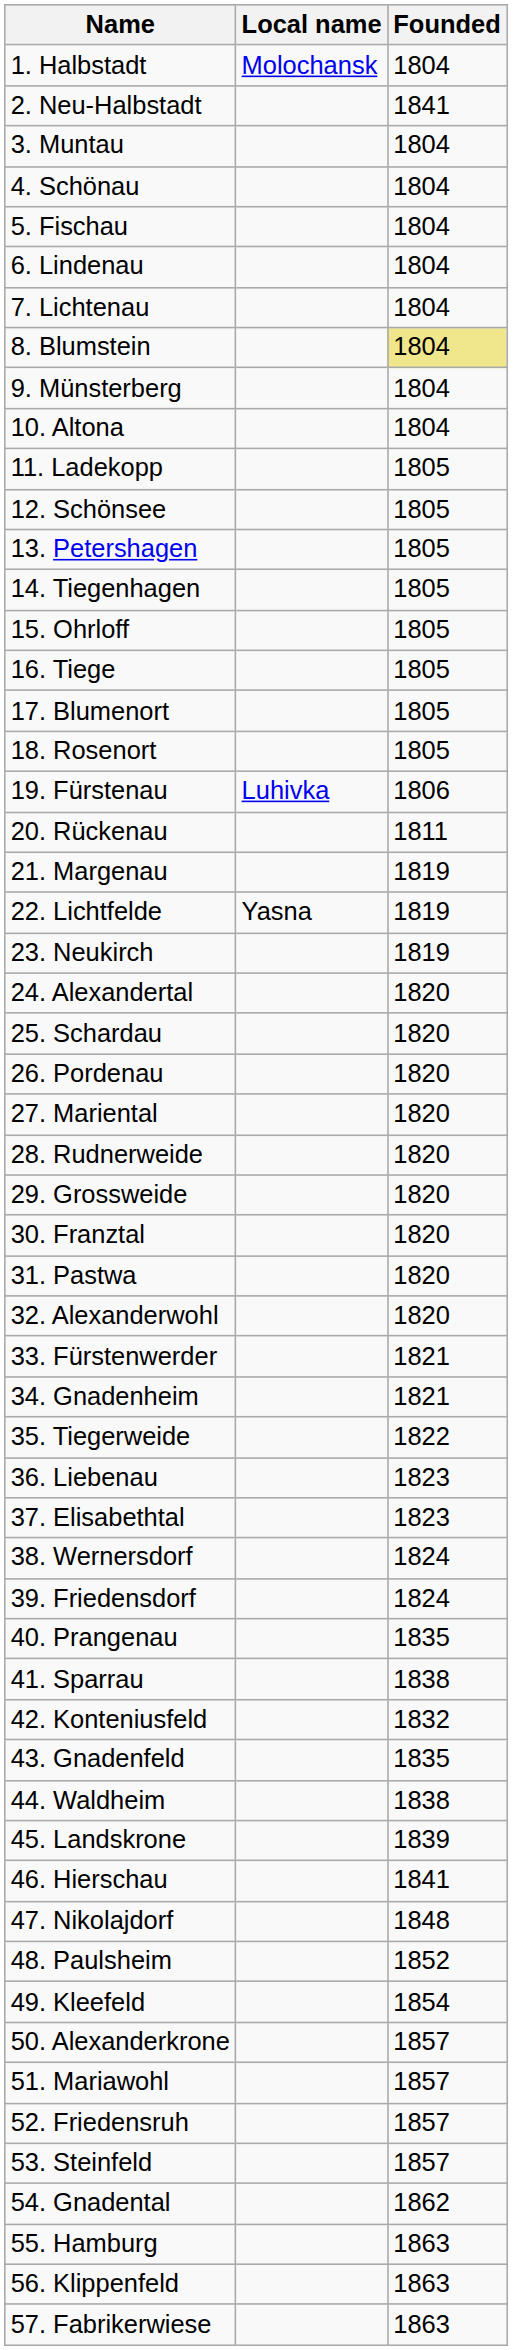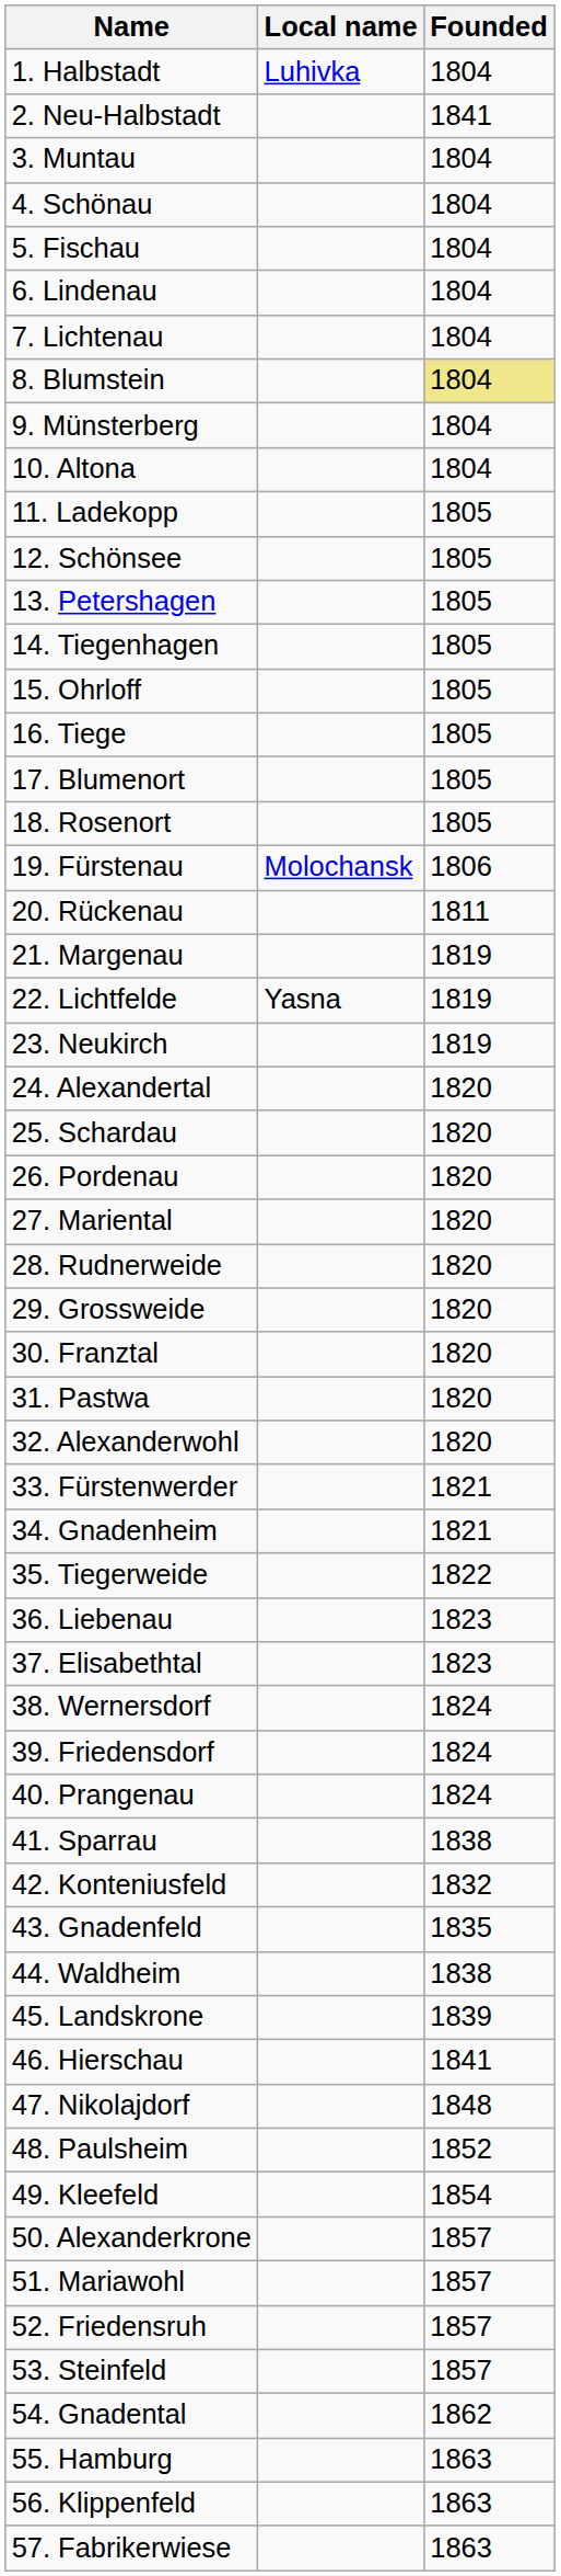1. Halbstadt | Local name: Molochansk -> Luhivka
19. Fürstenau | Local name: Luhivka -> Molochansk
40. Prangenau | Founded: 1835 -> 1824
